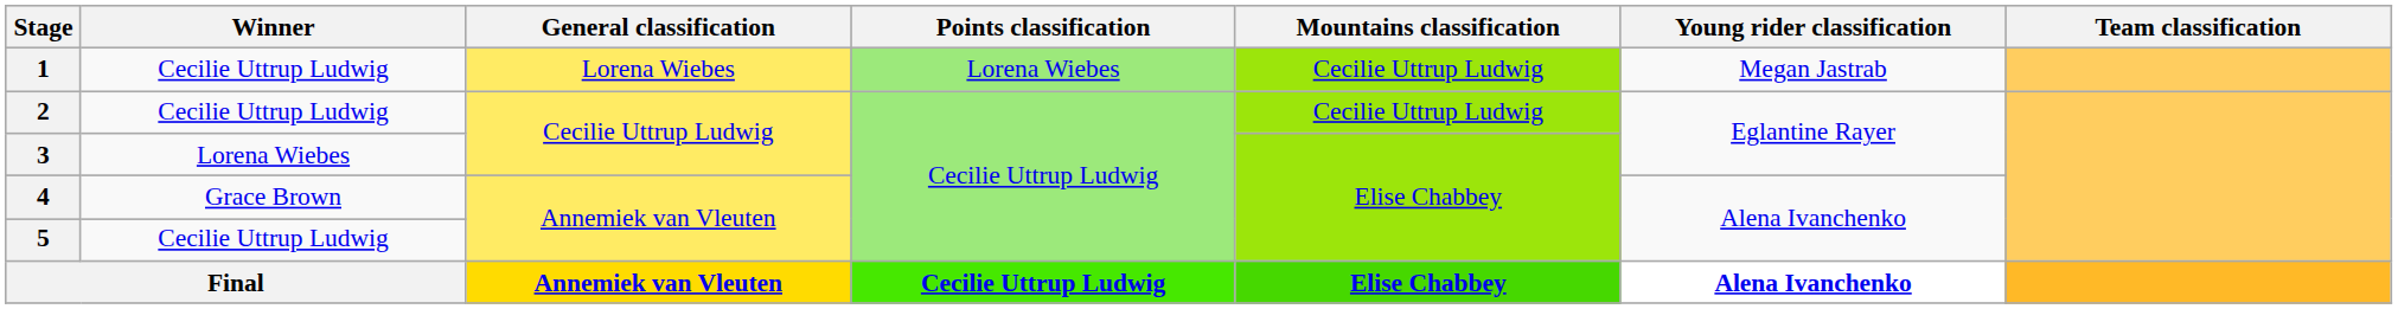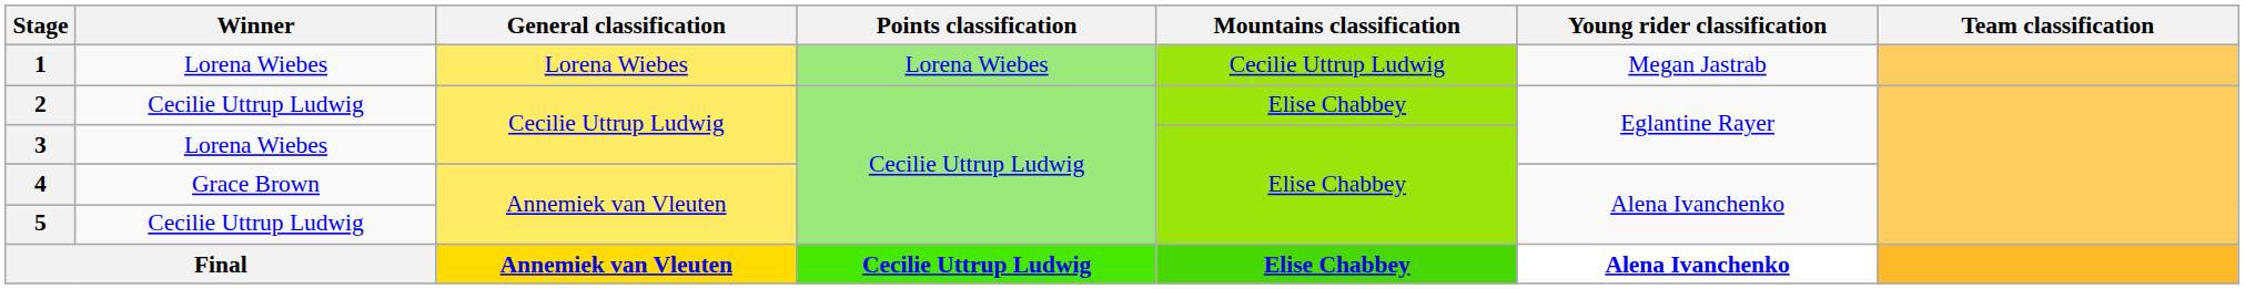1 | Winner: Cecilie Uttrup Ludwig -> Lorena Wiebes
2 | Mountains classification: Cecilie Uttrup Ludwig -> Elise Chabbey
